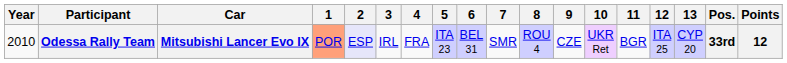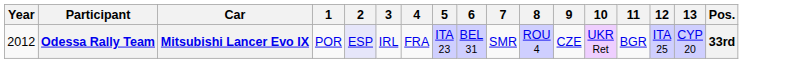- column: Points | 12
Odessa Rally Team | Year: 2010 -> 2012
Odessa Rally Team | 1: lightsalmon background -> no background
